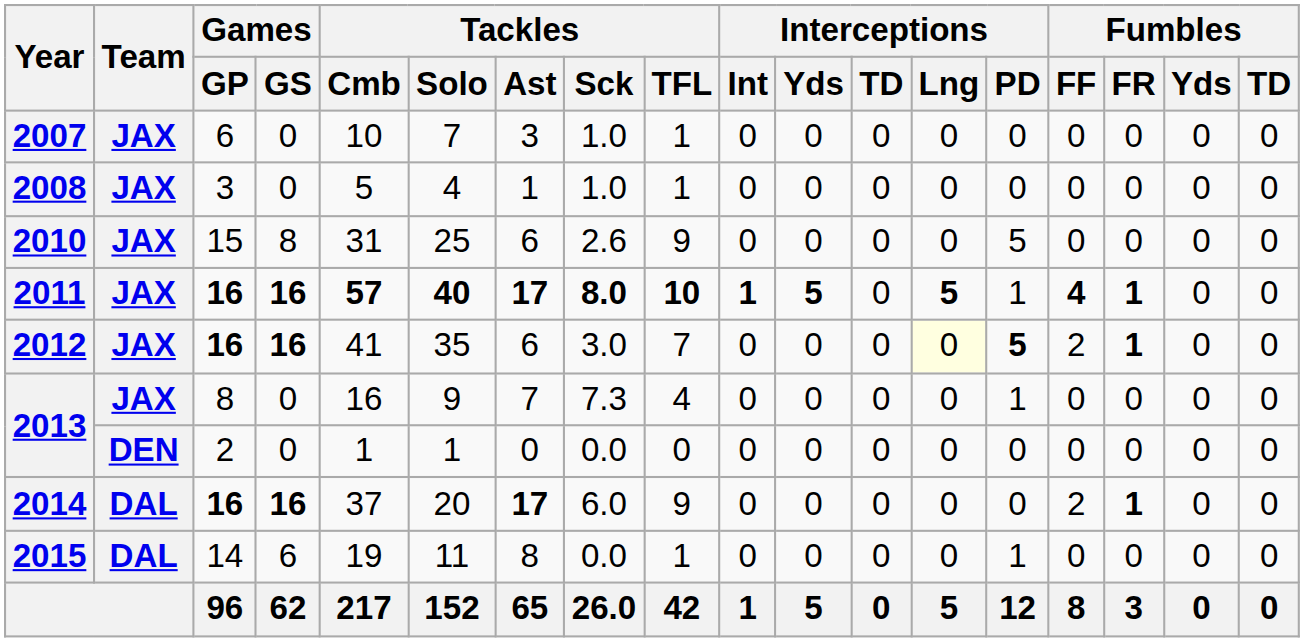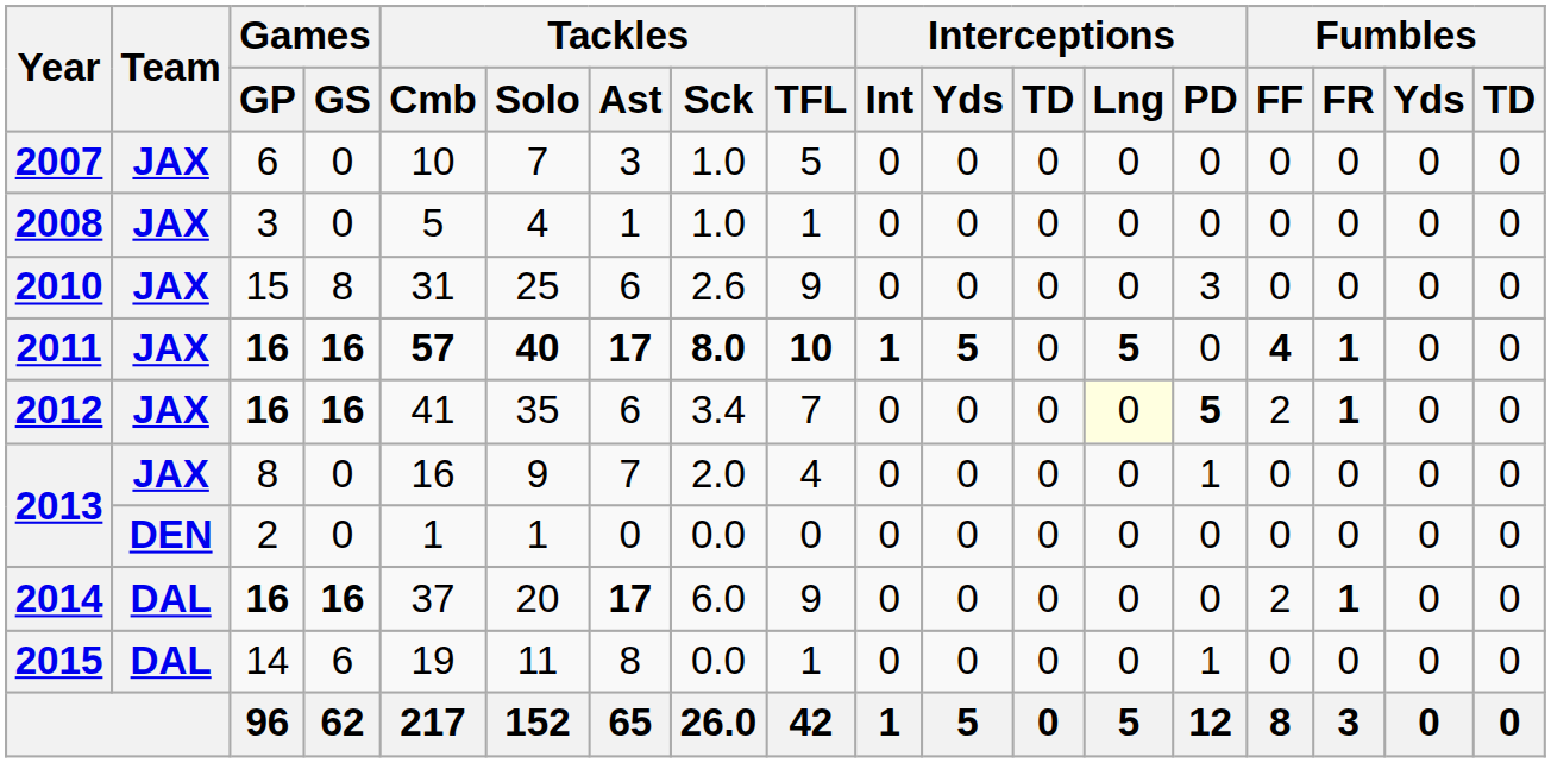2007 | Tackles / TFL: 1 -> 5
2010 | Interceptions / PD: 5 -> 3
2011 | Interceptions / PD: 1 -> 0
2012 | Tackles / Sck: 3.0 -> 3.4
2013 / 8 | Tackles / Sck: 7.3 -> 2.0
